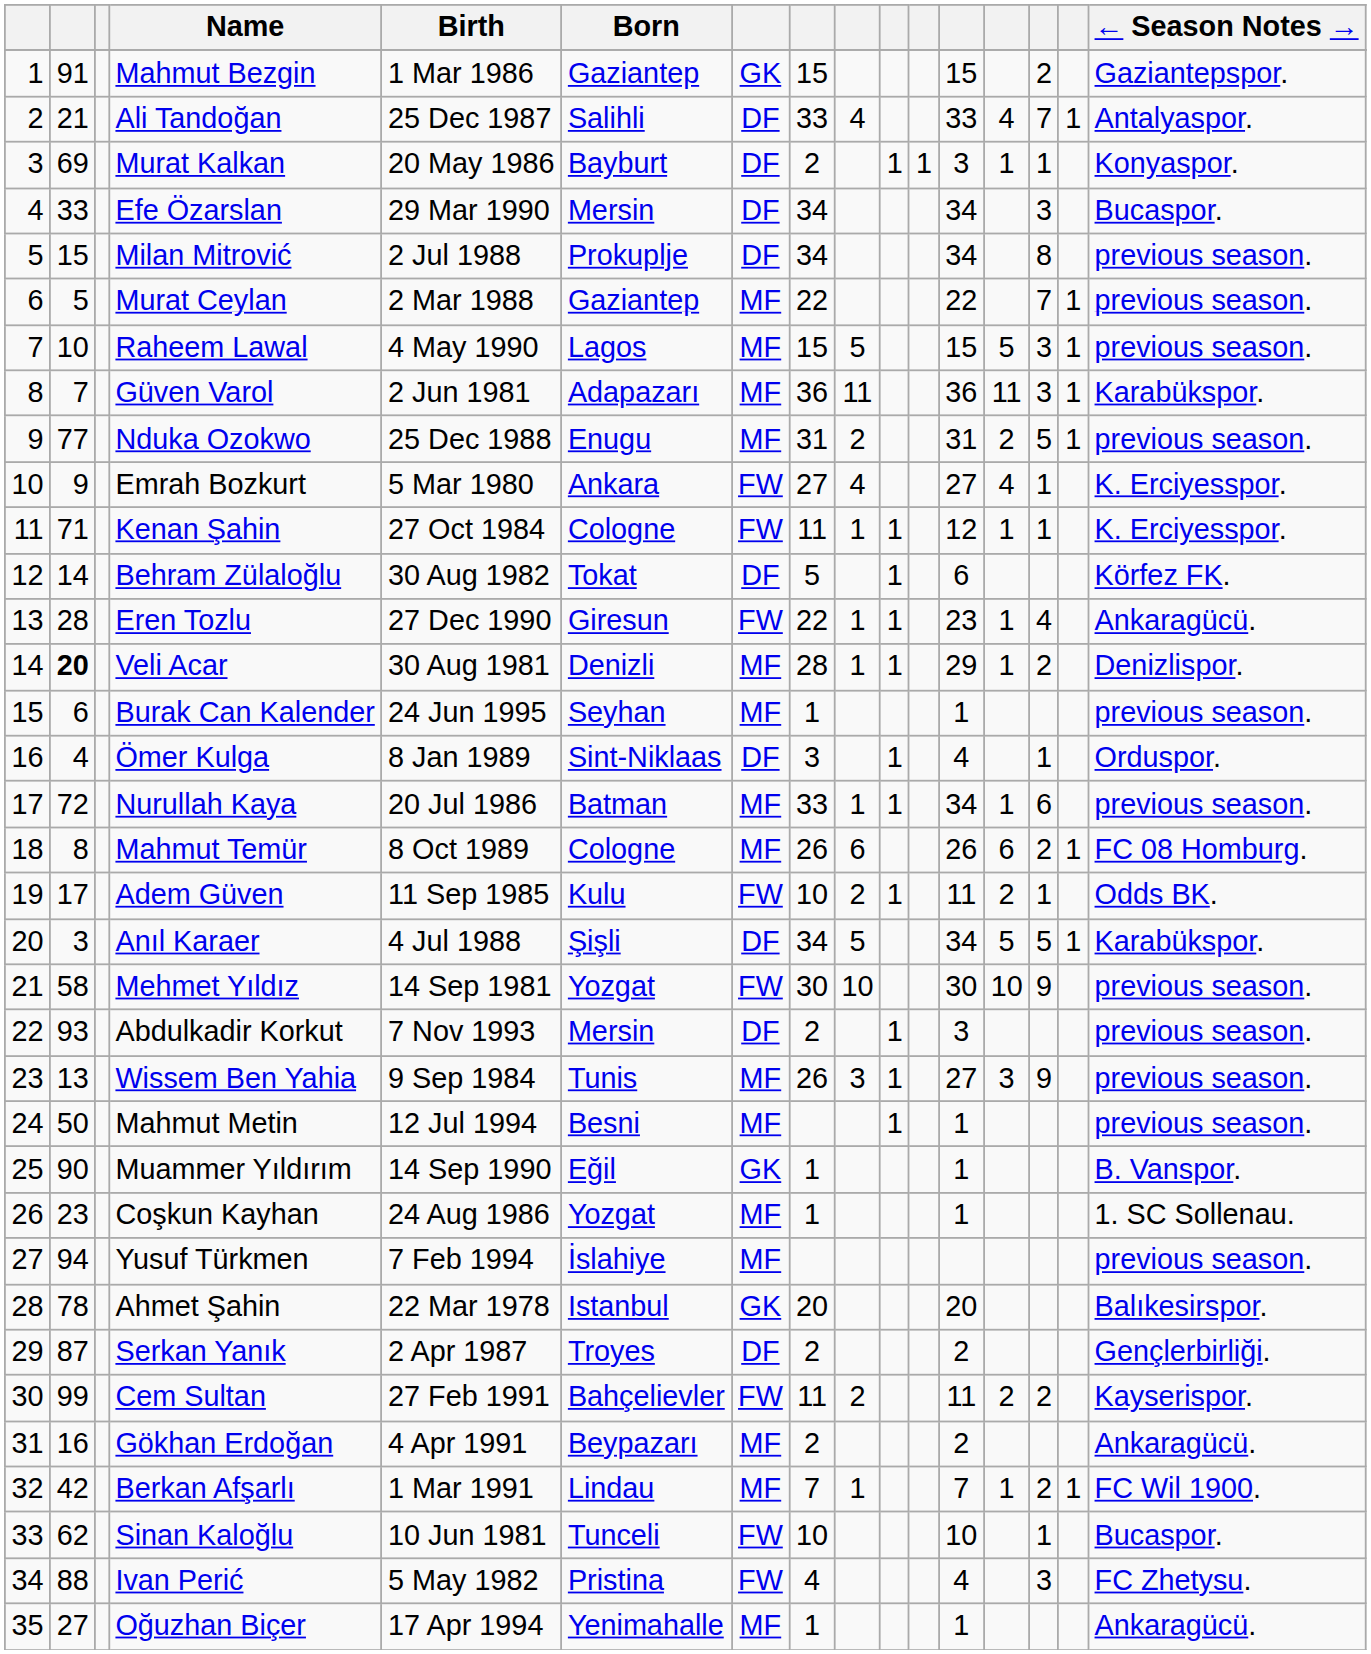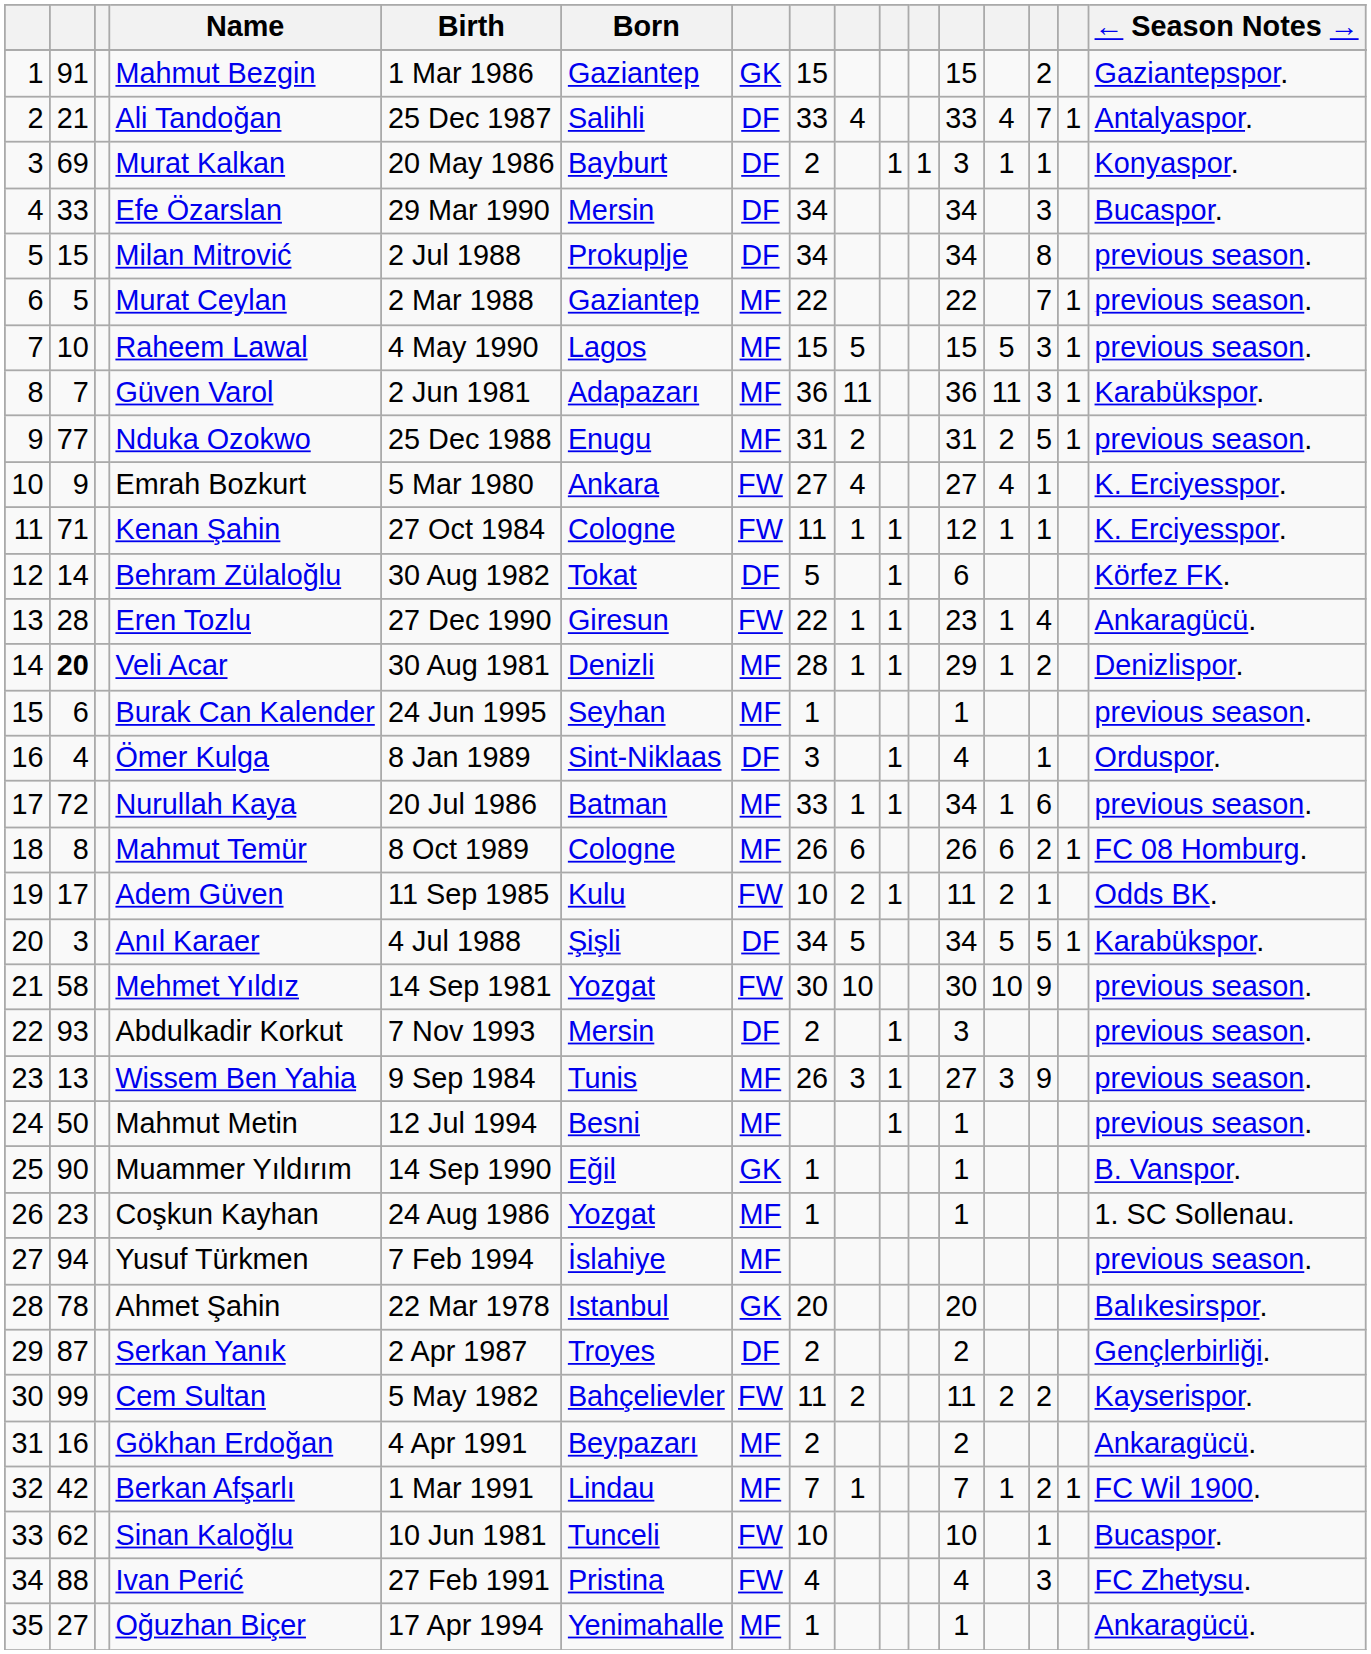Cem Sultan | Birth: 27 Feb 1991 -> 5 May 1982
Ivan Perić | Birth: 5 May 1982 -> 27 Feb 1991
